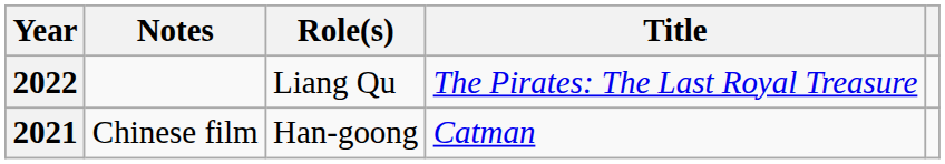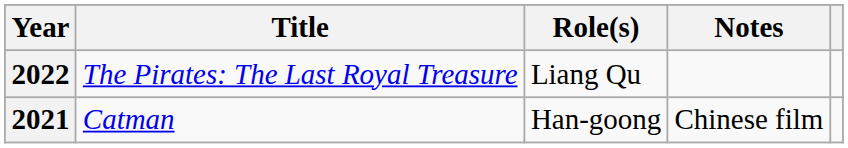columns swapped: Title <-> Notes
